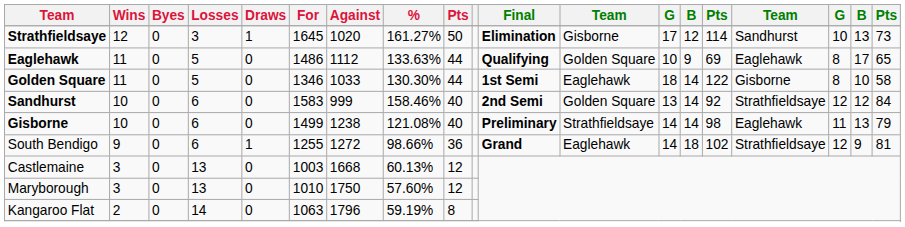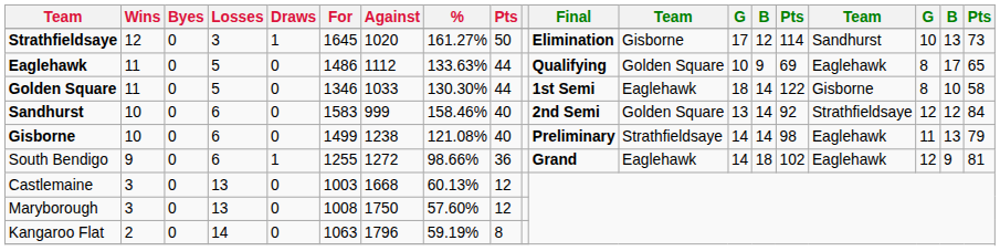South Bendigo | column 16: Strathfieldsaye -> Eaglehawk
Maryborough | For: 1010 -> 1008
